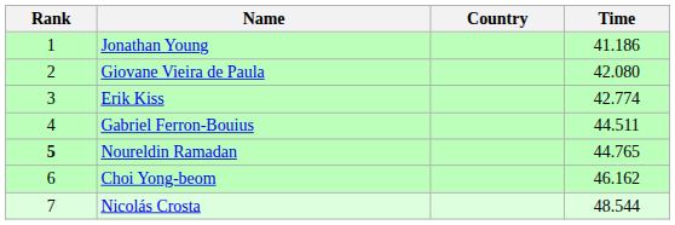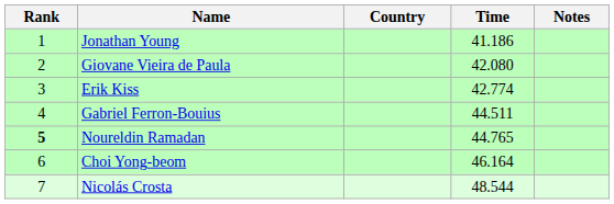+ column: Notes
Choi Yong-beom | Time: 46.162 -> 46.164
